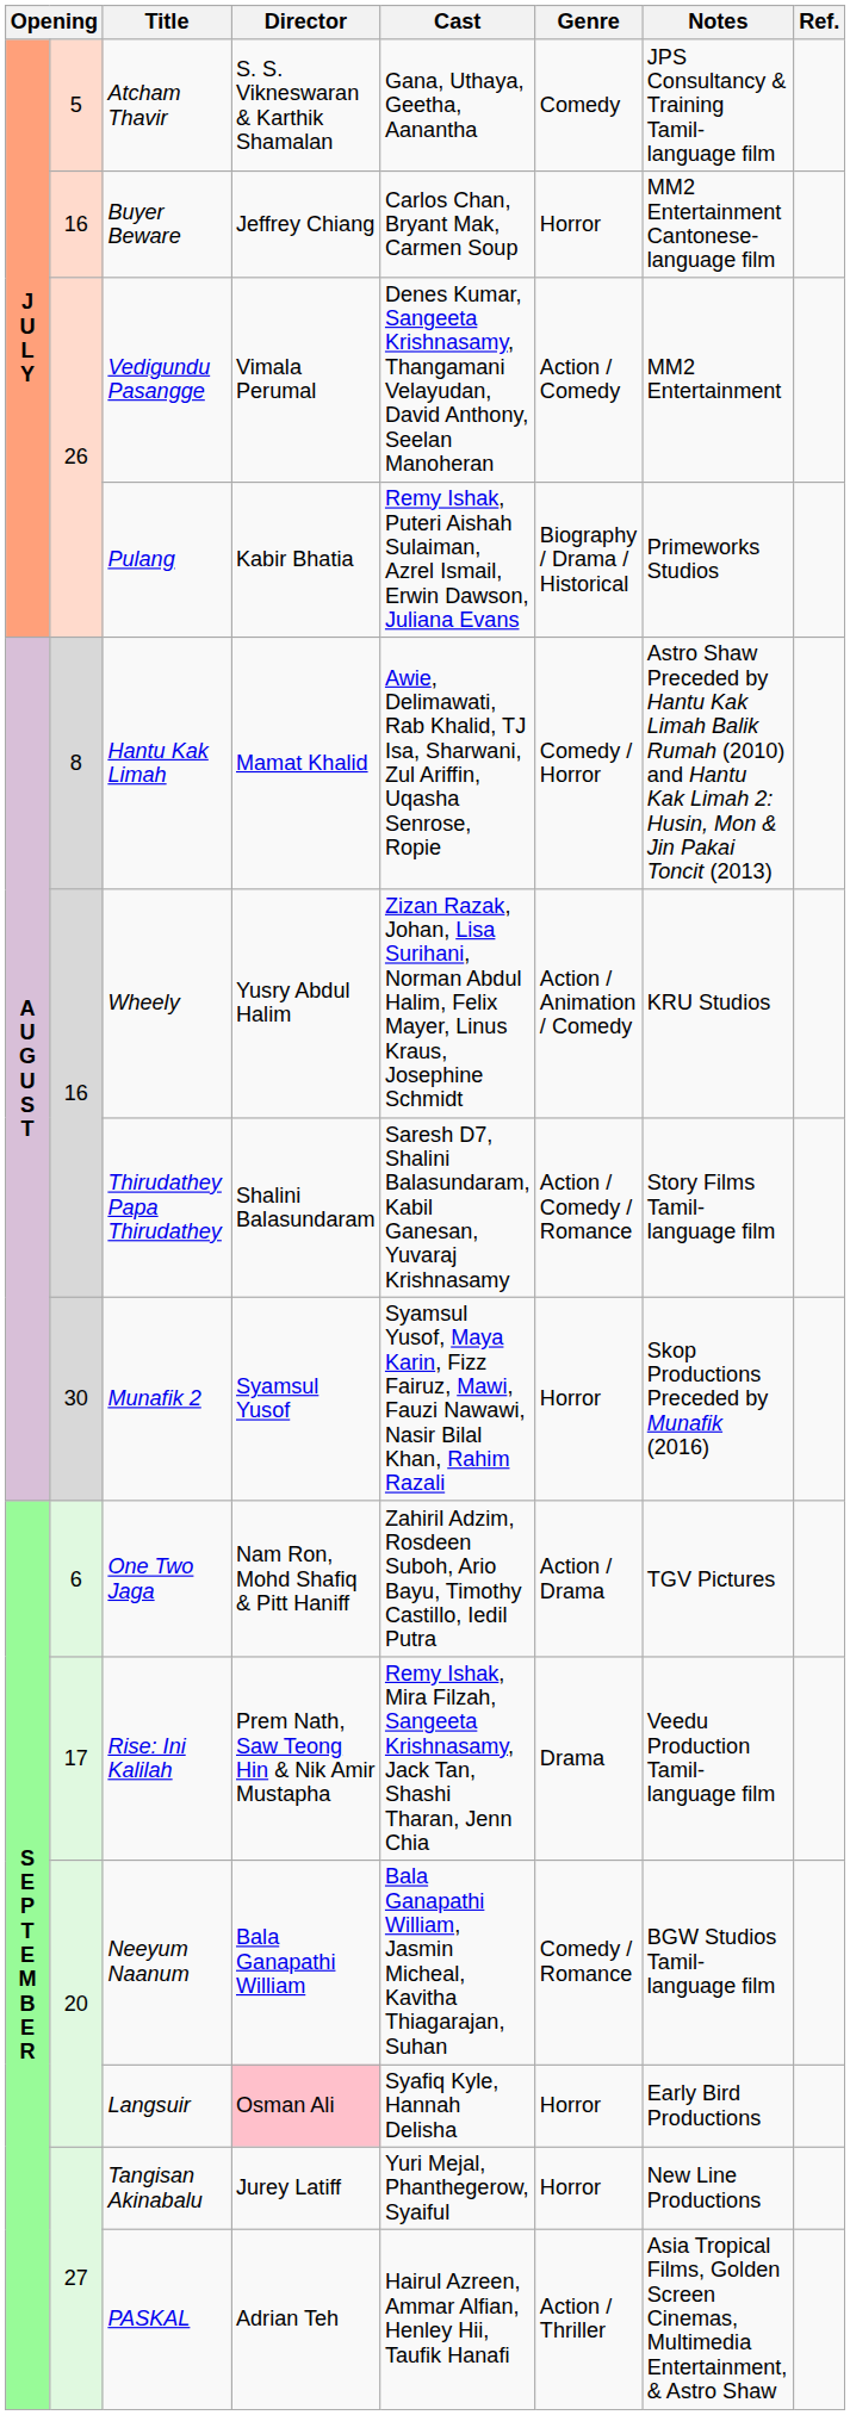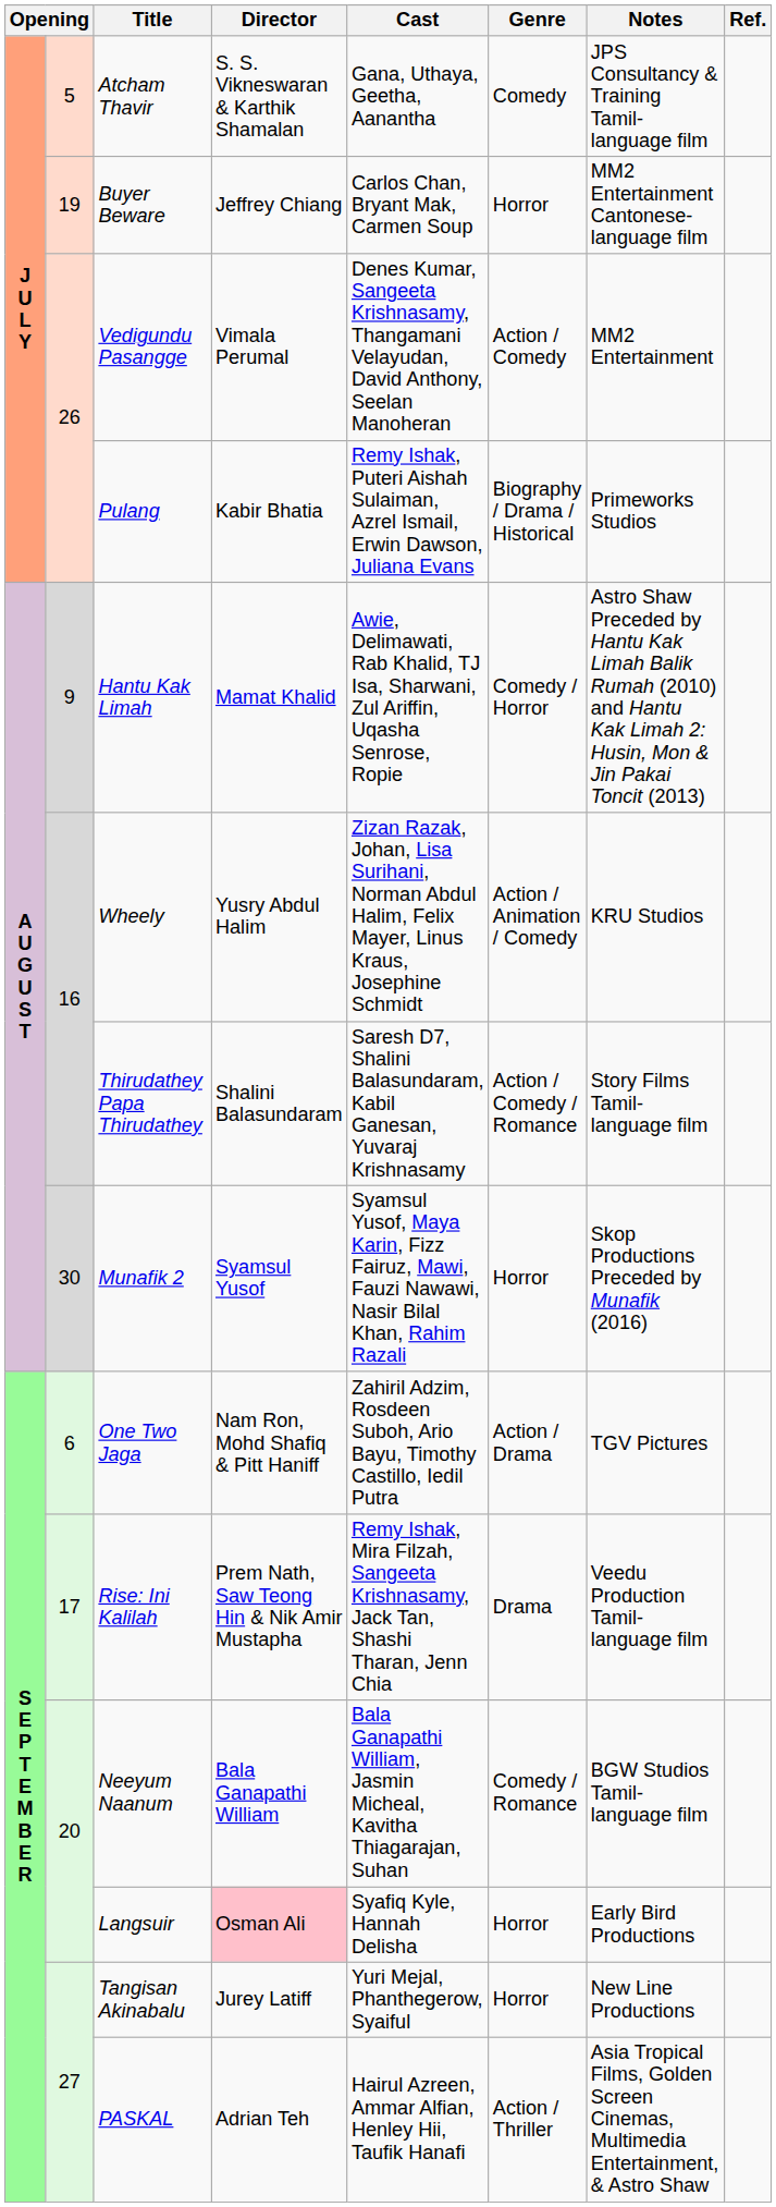Buyer Beware | column 2: 16 -> 19
Hantu Kak Limah | column 2: 8 -> 9
